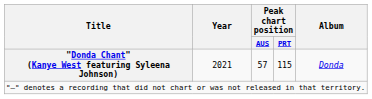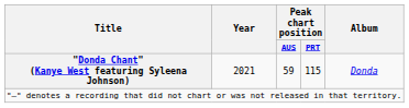"Donda Chant" (Kanye West featuring Syleena Johnson) | Peak chart position / AUS: 57 -> 59
